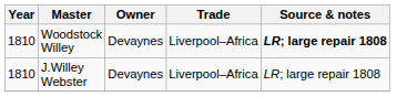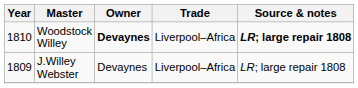Woodstock Willey | Owner: normal -> bold
J.Willey Webster | Year: 1810 -> 1809
